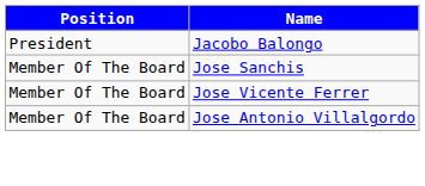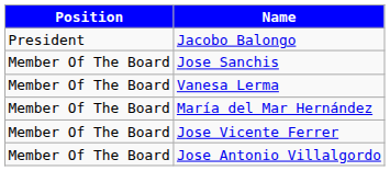+ row: Member Of The Board | Vanesa Lerma
+ row: Member Of The Board | María del Mar Hernández
